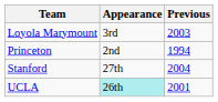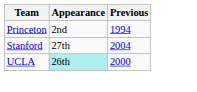- row: Loyola Marymount | 3rd | 2003
UCLA | Previous: 2001 -> 2000
